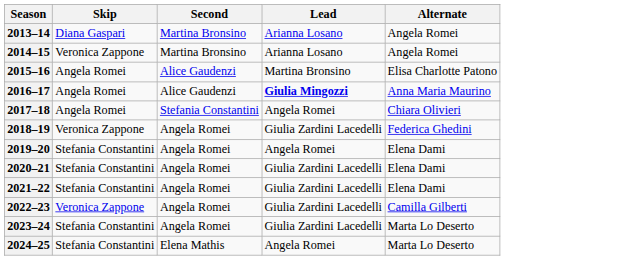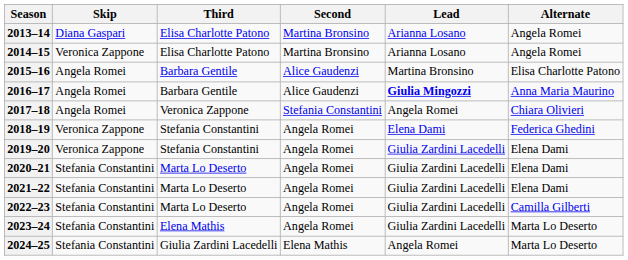+ column: Third | Elisa Charlotte Patono | Elisa Charlotte Patono | Barbara Gentile | Barbara Gentile | Veronica Zappone | Stefania Constantini | Stefania Constantini | Marta Lo Deserto | Marta Lo Deserto | Marta Lo Deserto | Elena Mathis | Giulia Zardini Lacedelli
2018–19 | Lead: Giulia Zardini Lacedelli -> Elena Dami
2019–20 | Skip: Stefania Constantini -> Veronica Zappone
2019–20 | Lead: Angela Romei -> Giulia Zardini Lacedelli
2022–23 | Skip: Veronica Zappone -> Stefania Constantini
